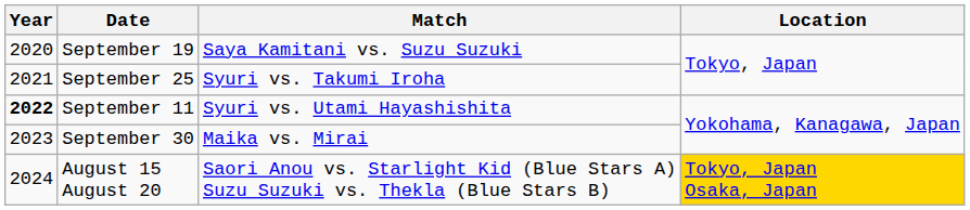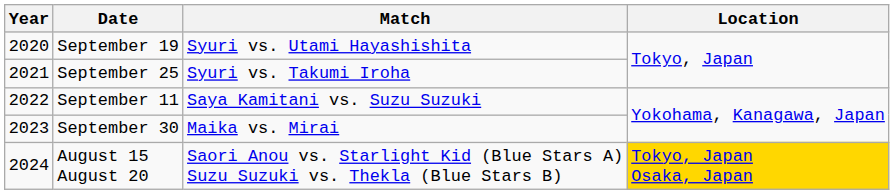September 19 | Match: Saya Kamitani vs. Suzu Suzuki -> Syuri vs. Utami Hayashishita
September 11 | Year: bold -> normal
September 11 | Match: Syuri vs. Utami Hayashishita -> Saya Kamitani vs. Suzu Suzuki
